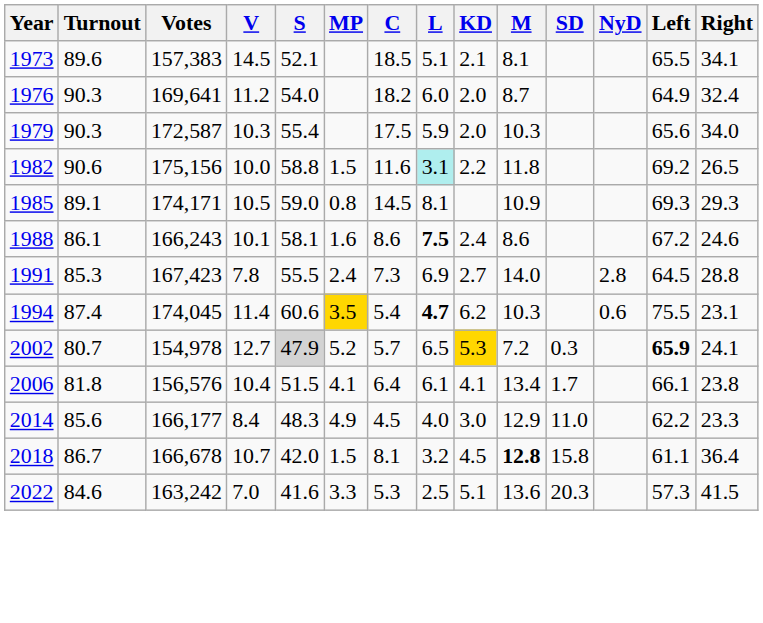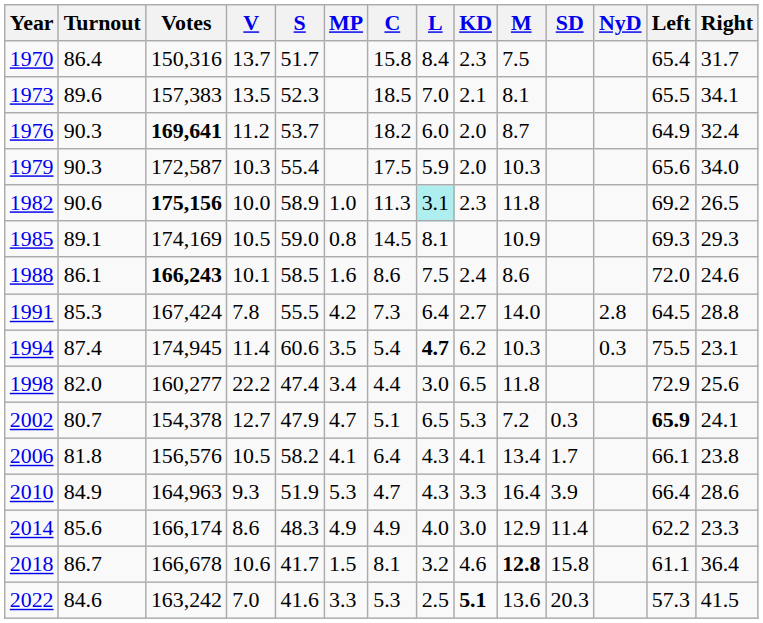+ row: 1970 | 86.4 | 150,316 | 13.7 | 51.7 | 15.8 | 8.4 | 2.3 | 7.5 | 65.4 | 31.7
1973 | V: 14.5 -> 13.5
1973 | S: 52.1 -> 52.3
1973 | L: 5.1 -> 7.0
1976 | Votes: normal -> bold
1976 | S: 54.0 -> 53.7
1982 | Votes: normal -> bold
1982 | S: 58.8 -> 58.9
1982 | MP: 1.5 -> 1.0
1982 | C: 11.6 -> 11.3
1982 | KD: 2.2 -> 2.3
1985 | Votes: 174,171 -> 174,169
1988 | Votes: normal -> bold
1988 | S: 58.1 -> 58.5
1988 | L: bold -> normal
1988 | Left: 67.2 -> 72.0
1991 | Votes: 167,423 -> 167,424
1991 | MP: 2.4 -> 4.2
1991 | L: 6.9 -> 6.4
1994 | Votes: 174,045 -> 174,945
1994 | MP: gold background -> no background
1994 | NyD: 0.6 -> 0.3
+ row: 1998 | 82.0 | 160,277 | 22.2 | 47.4 | 3.4 | 4.4 | 3.0 | 6.5 | 11.8 | 72.9 | 25.6
2002 | Votes: 154,978 -> 154,378
2002 | S: lightgrey background -> no background
2002 | MP: 5.2 -> 4.7
2002 | C: 5.7 -> 5.1
2002 | KD: gold background -> no background
2006 | V: 10.4 -> 10.5
2006 | S: 51.5 -> 58.2
2006 | L: 6.1 -> 4.3
+ row: 2010 | 84.9 | 164,963 | 9.3 | 51.9 | 5.3 | 4.7 | 4.3 | 3.3 | 16.4 | 3.9 | 66.4 | 28.6
2014 | Votes: 166,177 -> 166,174
2014 | V: 8.4 -> 8.6
2014 | C: 4.5 -> 4.9
2014 | SD: 11.0 -> 11.4
2018 | V: 10.7 -> 10.6
2018 | S: 42.0 -> 41.7
2018 | KD: 4.5 -> 4.6
2022 | KD: normal -> bold
